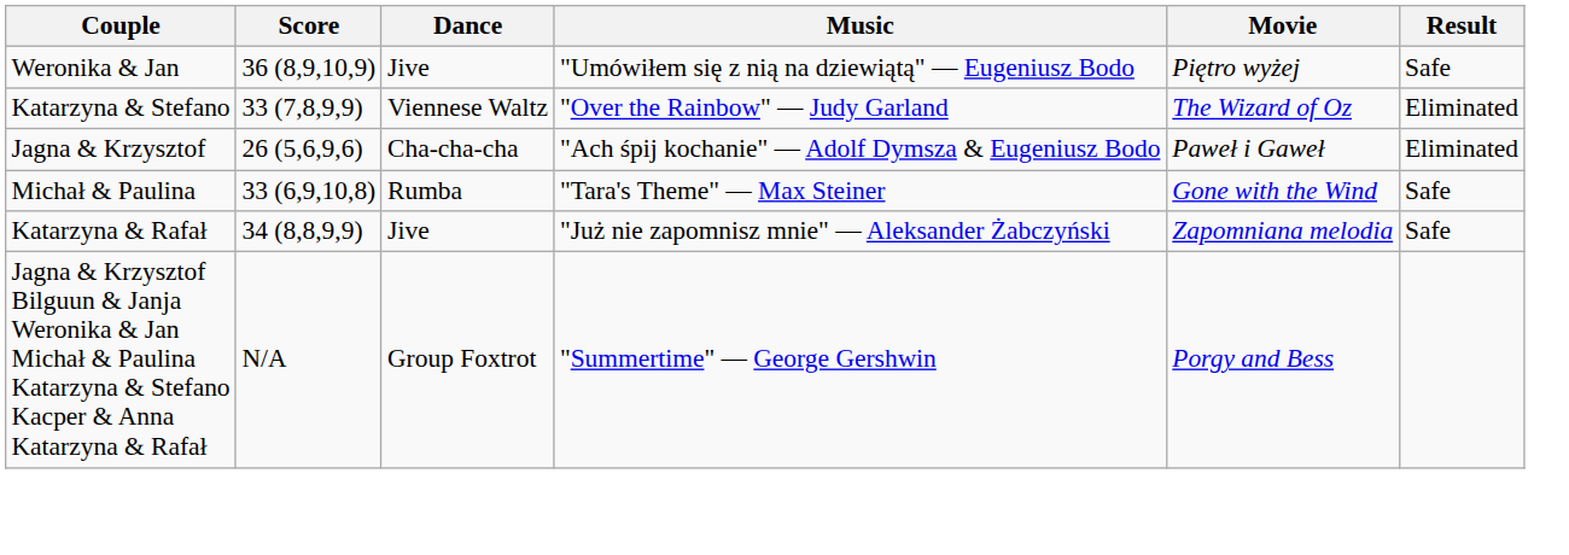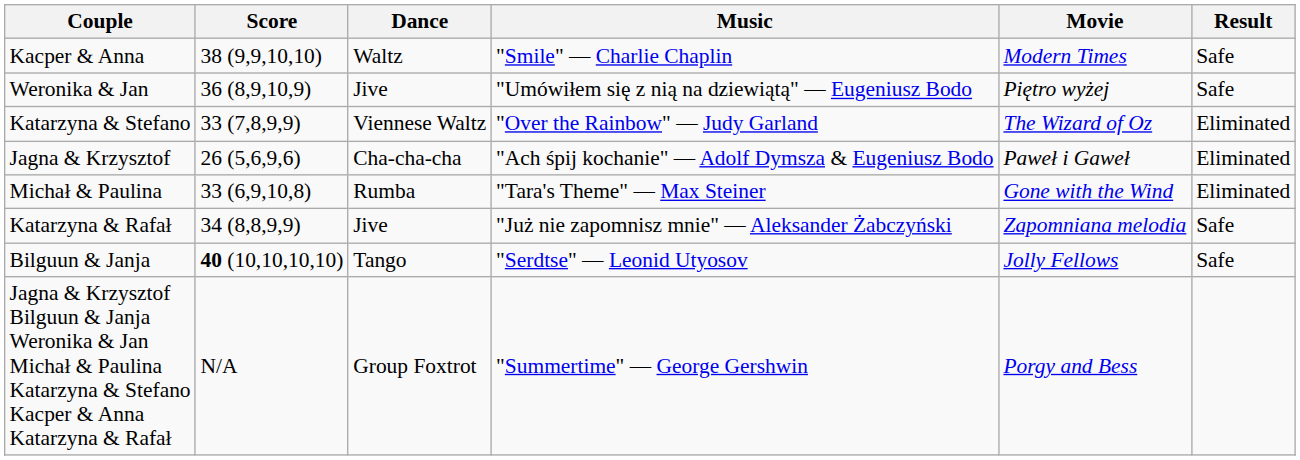+ row: Kacper & Anna | 38 (9,9,10,10) | Waltz | "Smile" — Charlie Chaplin | Modern Times | Safe
Michał & Paulina | Result: Safe -> Eliminated
+ row: Bilguun & Janja | 40 (10,10,10,10) | Tango | "Serdtse" — Leonid Utyosov | Jolly Fellows | Safe
